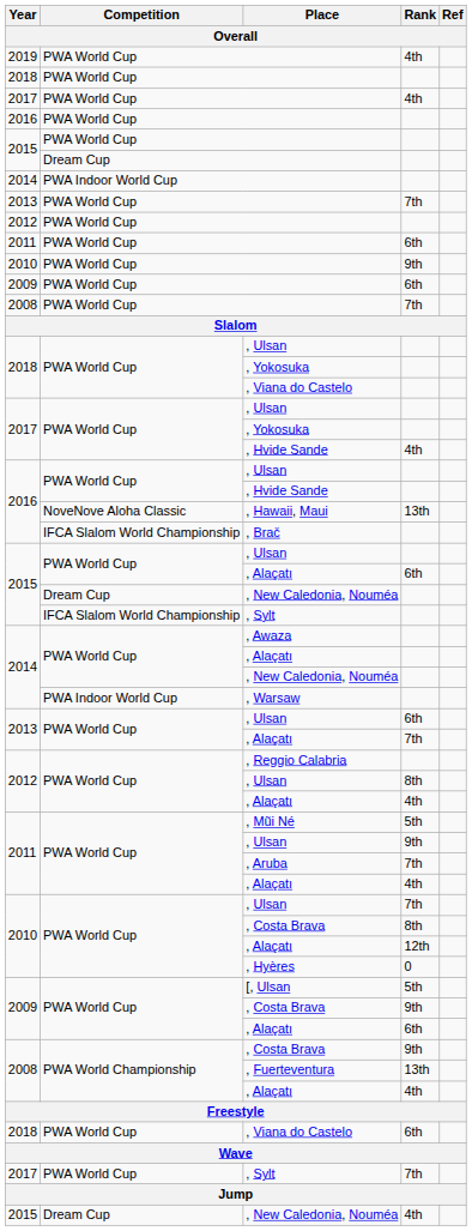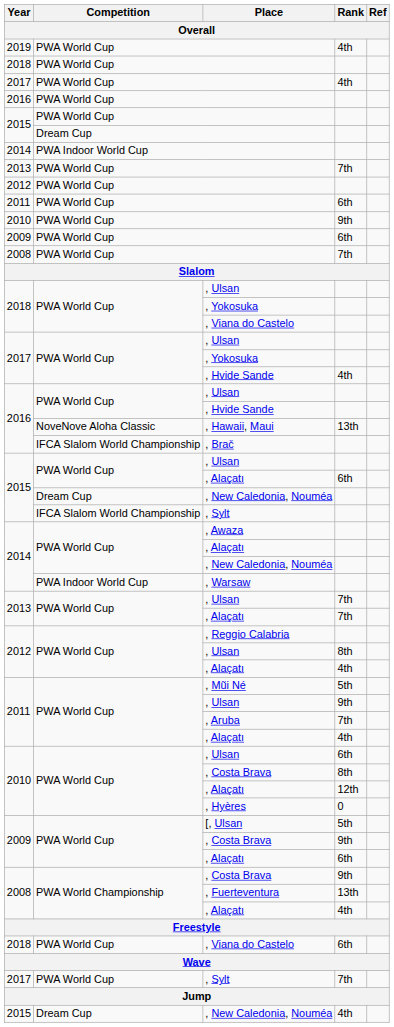2013 / , Ulsan | Rank: 6th -> 7th
2010 / , Ulsan | Rank: 7th -> 6th
